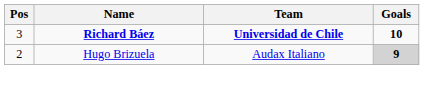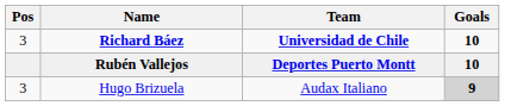+ row: Rubén Vallejos | Deportes Puerto Montt | 10
Hugo Brizuela | Pos: 2 -> 3
